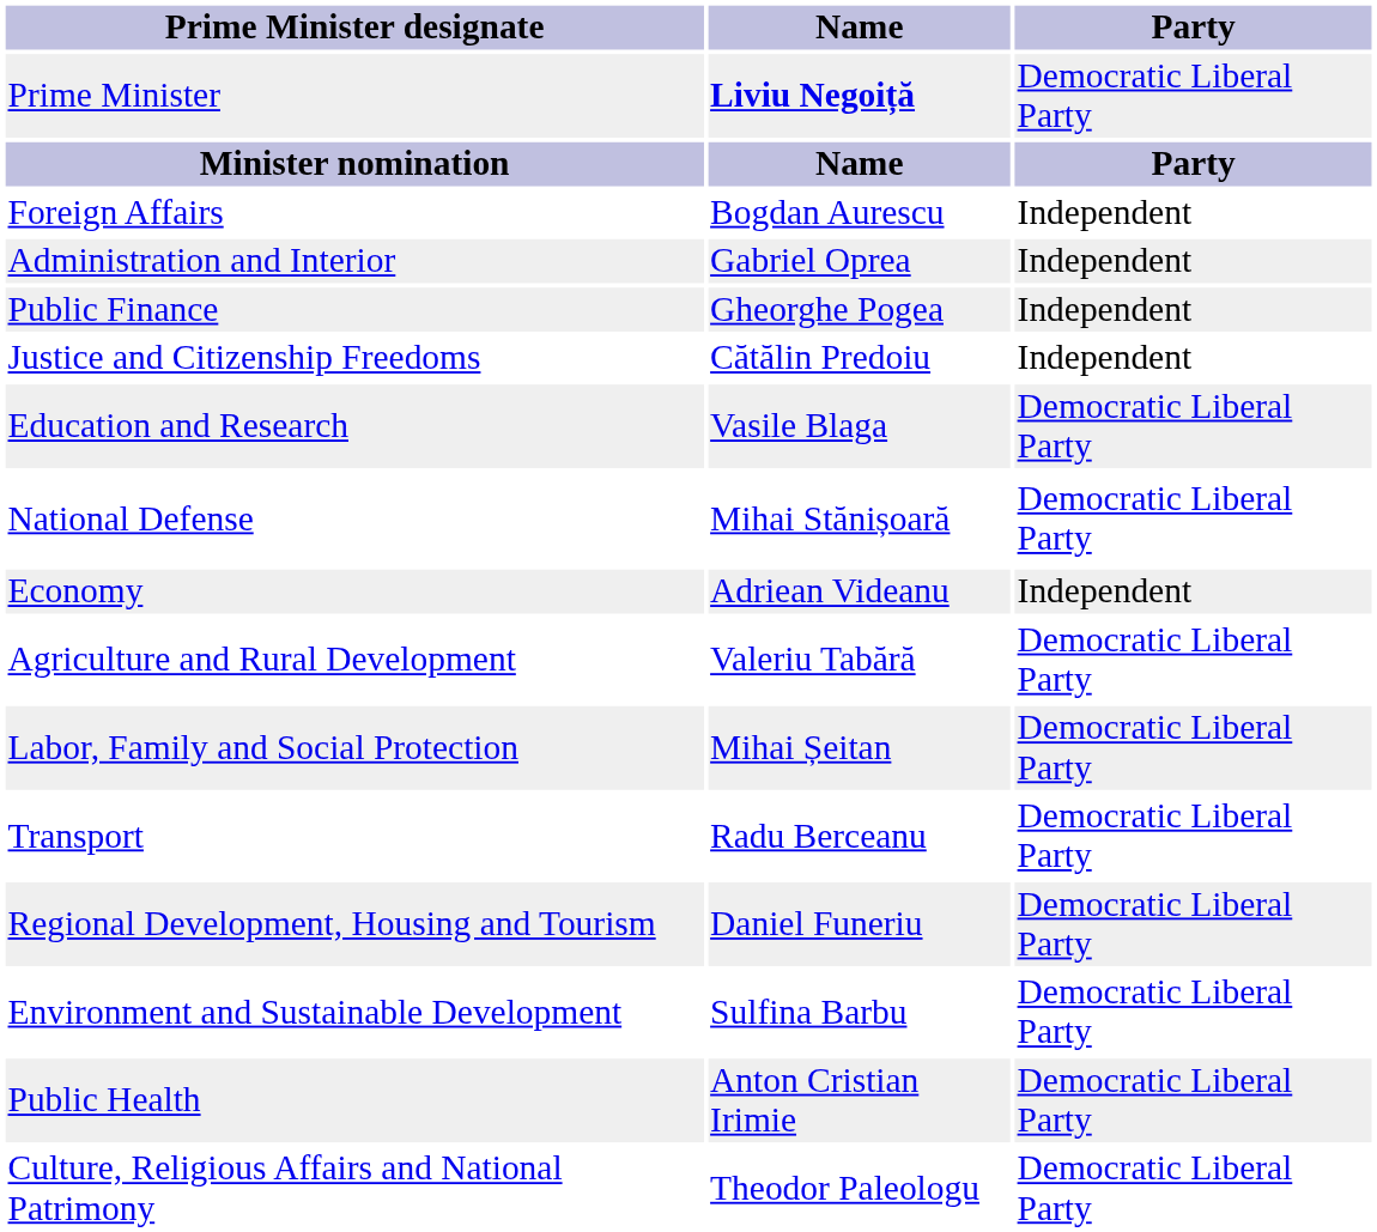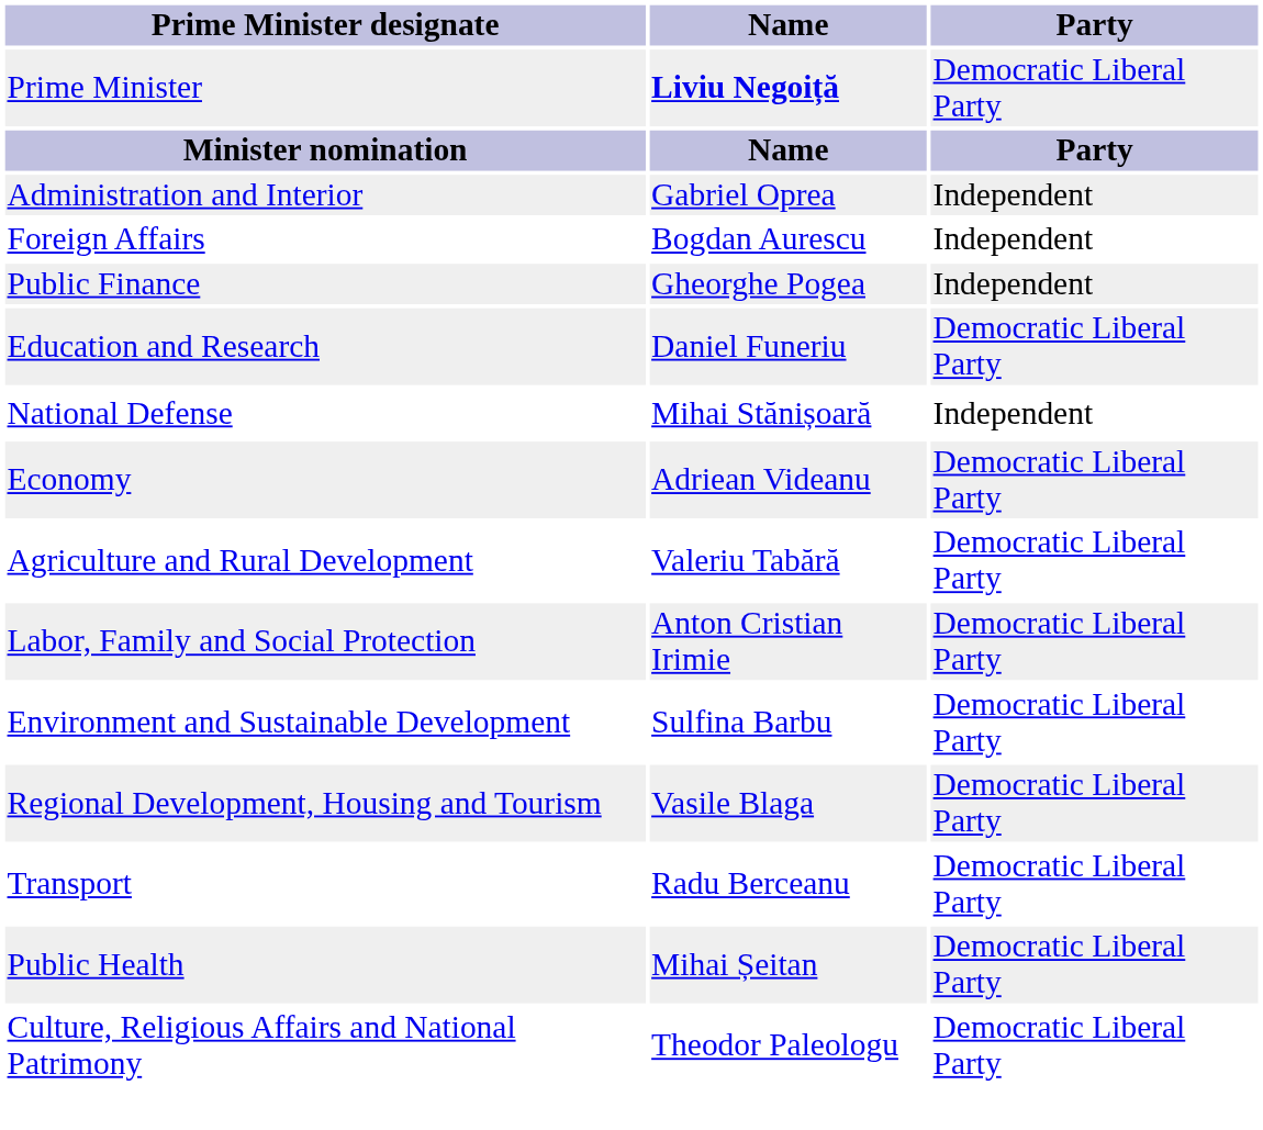rows swapped: Administration and Interior <-> Foreign Affairs
- row: Justice and Citizenship Freedoms | Cătălin Predoiu | Independent
Education and Research | Name: Vasile Blaga -> Daniel Funeriu
National Defense | Party: Democratic Liberal Party -> Independent
Economy | Party: Independent -> Democratic Liberal Party
Labor, Family and Social Protection | Name: Mihai Șeitan -> Anton Cristian Irimie
rows swapped: Transport <-> Environment and Sustainable Development
Regional Development, Housing and Tourism | Name: Daniel Funeriu -> Vasile Blaga
Public Health | Name: Anton Cristian Irimie -> Mihai Șeitan
